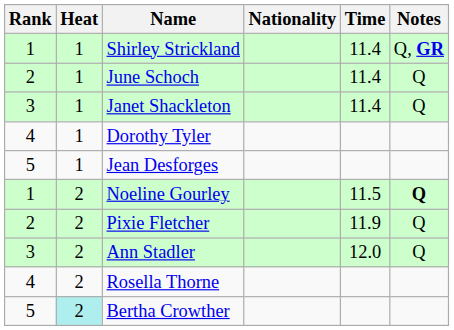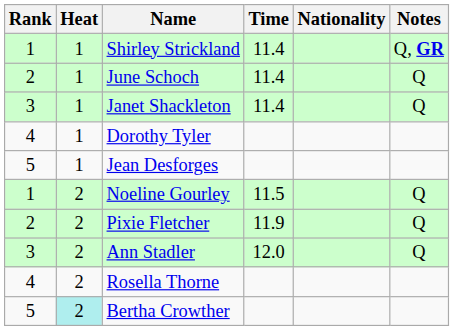columns swapped: Nationality <-> Time
Noeline Gourley | Notes: bold -> normal
